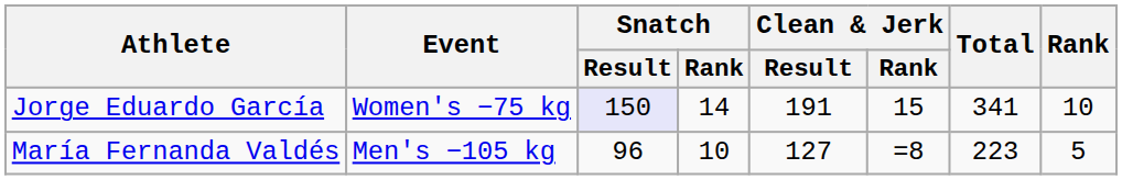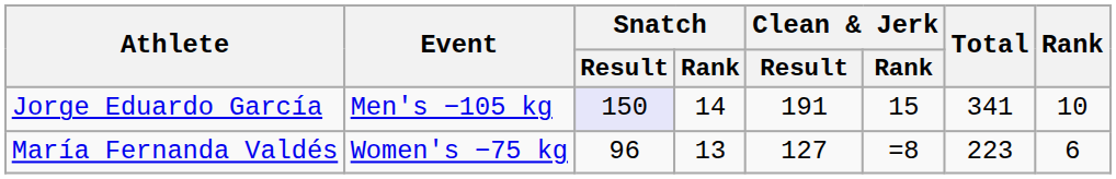Jorge Eduardo García | Event: Women's −75 kg -> Men's −105 kg
María Fernanda Valdés | Event: Men's −105 kg -> Women's −75 kg
María Fernanda Valdés | Snatch / Rank: 10 -> 13
María Fernanda Valdés | Rank: 5 -> 6
